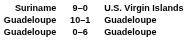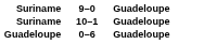9–0 | column 4: U.S. Virgin Islands -> Guadeloupe
10–1 | column 2: Guadeloupe -> Suriname
